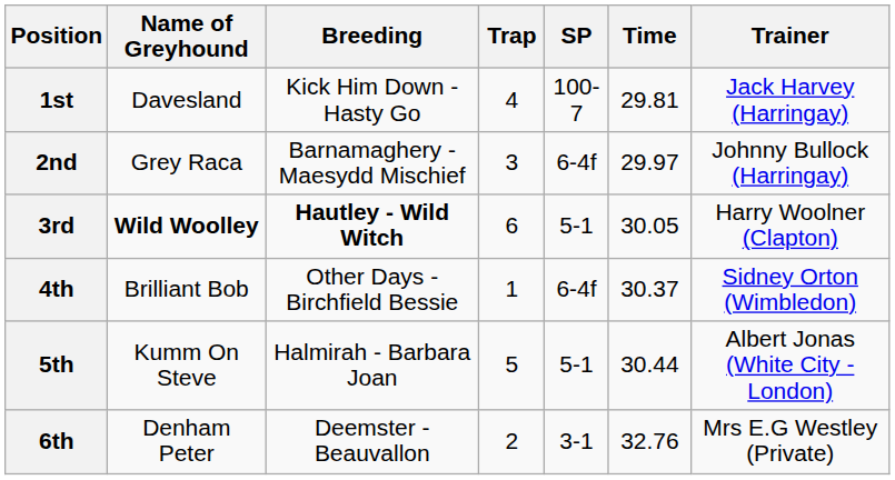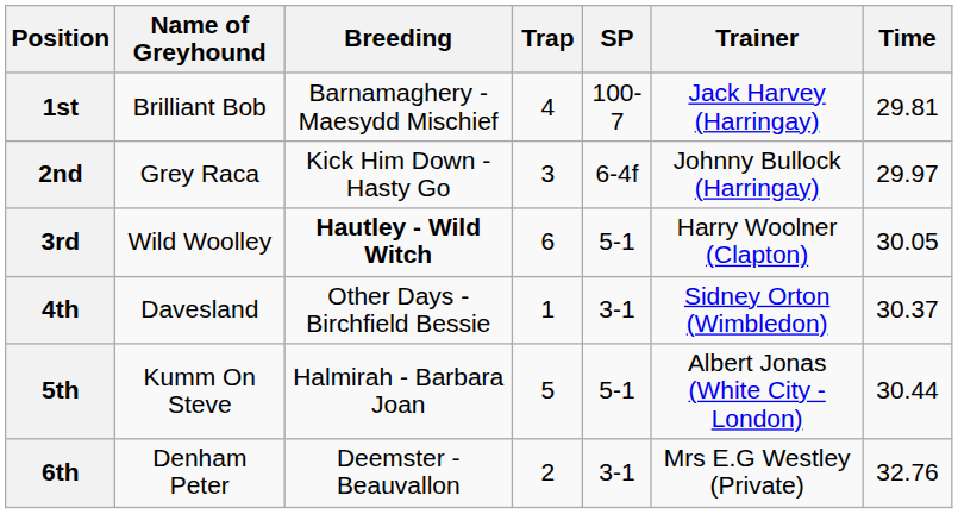columns swapped: Time <-> Trainer
1st | Name of Greyhound: Davesland -> Brilliant Bob
1st | Breeding: Kick Him Down - Hasty Go -> Barnamaghery - Maesydd Mischief
2nd | Breeding: Barnamaghery - Maesydd Mischief -> Kick Him Down - Hasty Go
3rd | Name of Greyhound: bold -> normal
4th | Name of Greyhound: Brilliant Bob -> Davesland
4th | SP: 6-4f -> 3-1
